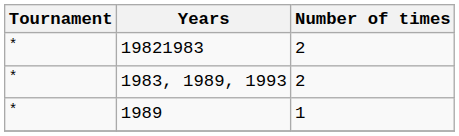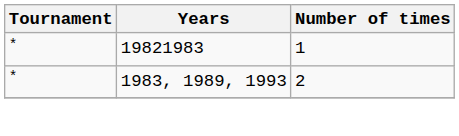19821983 | Number of times: 2 -> 1
- row: * | 1989 | 1
